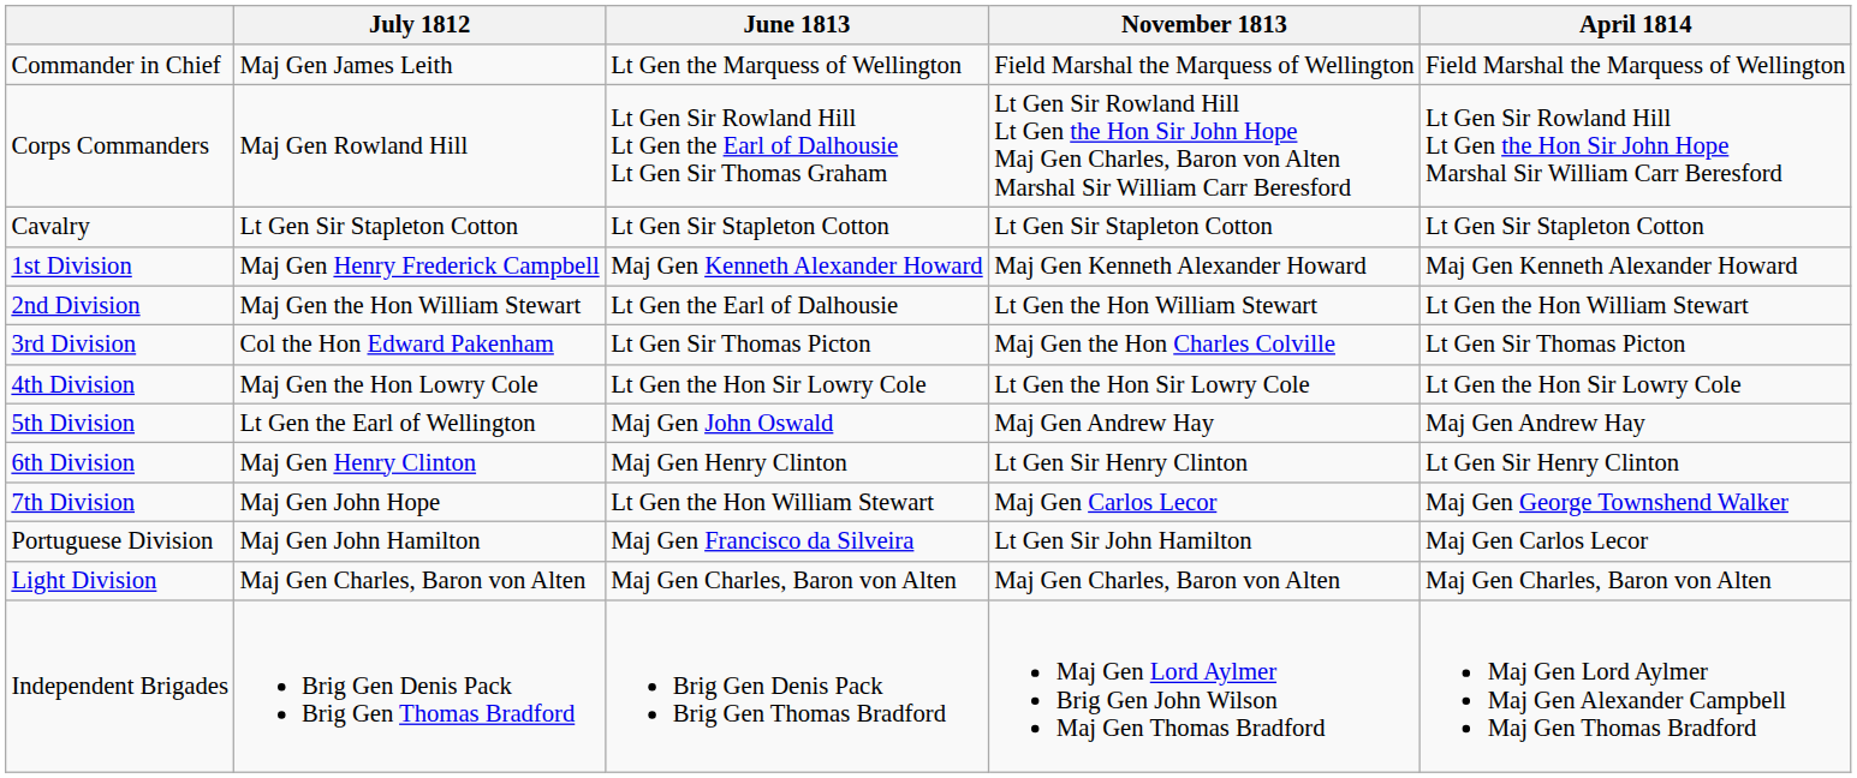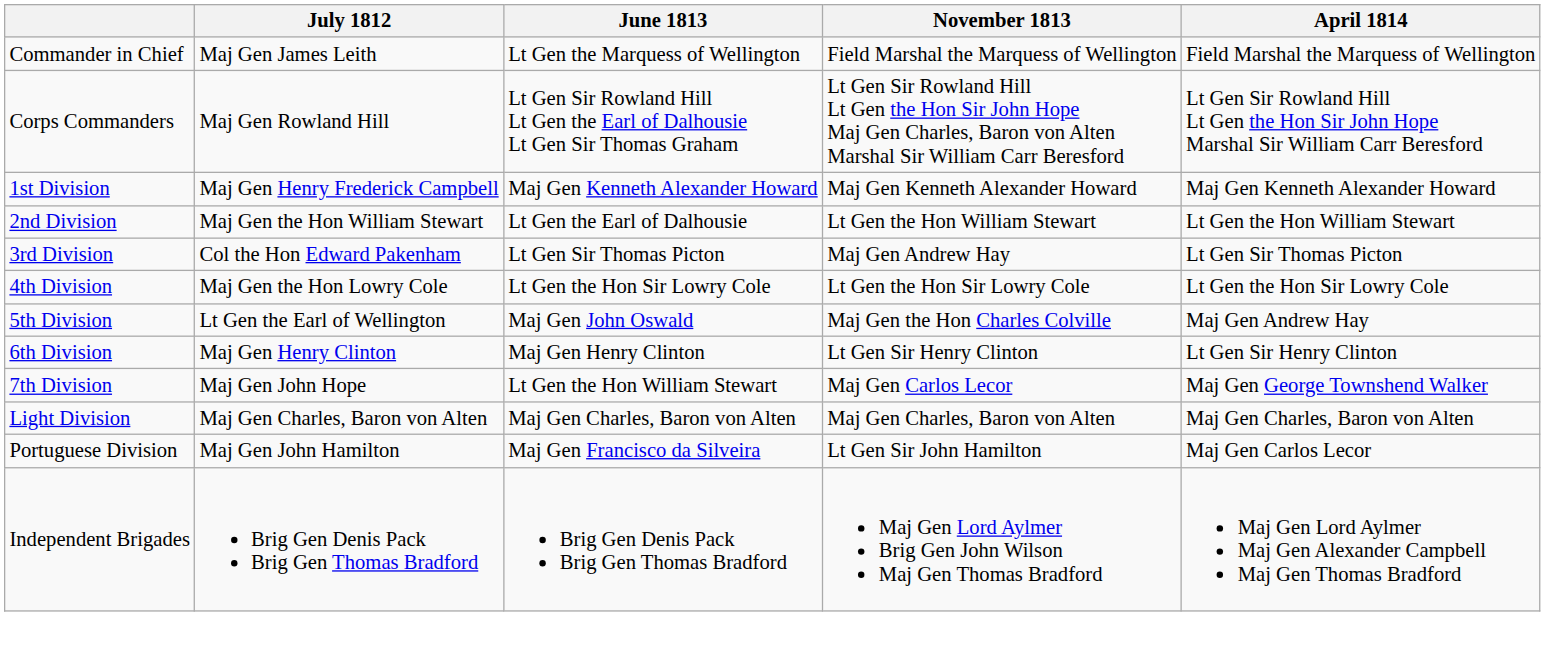- row: Cavalry | Lt Gen Sir Stapleton Cotton | Lt Gen Sir Stapleton Cotton | Lt Gen Sir Stapleton Cotton | Lt Gen Sir Stapleton Cotton
3rd Division | November 1813: Maj Gen the Hon Charles Colville -> Maj Gen Andrew Hay
5th Division | November 1813: Maj Gen Andrew Hay -> Maj Gen the Hon Charles Colville
rows swapped: Light Division <-> Portuguese Division
